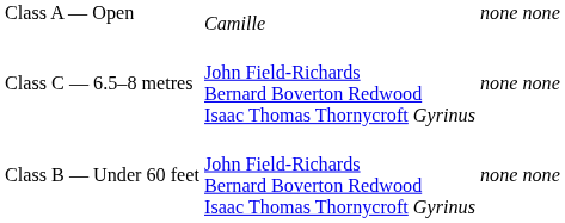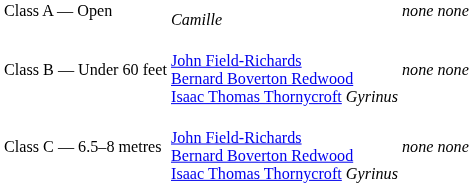rows swapped: Class B — Under 60 feet <-> Class C — 6.5–8 metres
